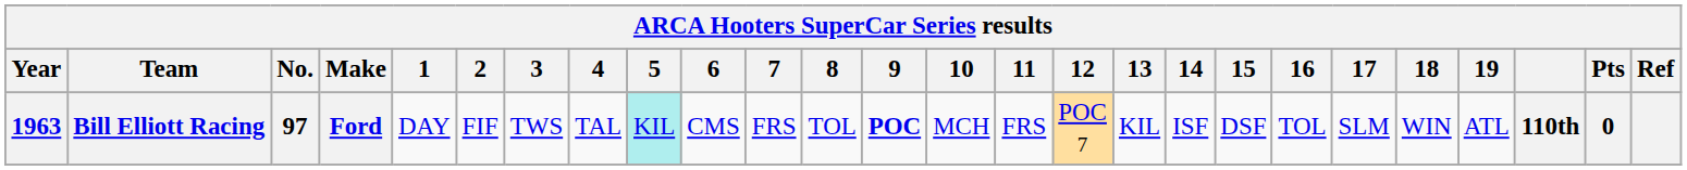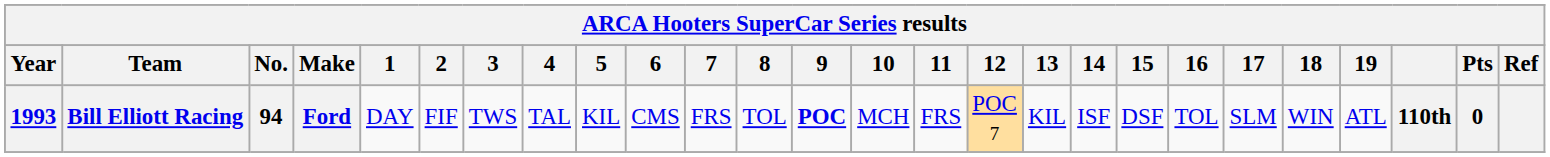Bill Elliott Racing | Year: 1963 -> 1993
Bill Elliott Racing | No.: 97 -> 94
Bill Elliott Racing | 5: paleturquoise background -> no background
